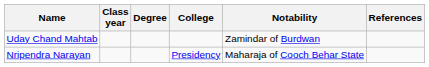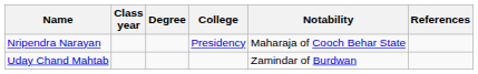rows swapped: Nripendra Narayan <-> Uday Chand Mahtab
